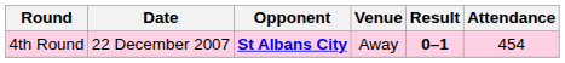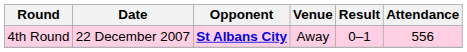4th Round | Result: bold -> normal
4th Round | Attendance: 454 -> 556
